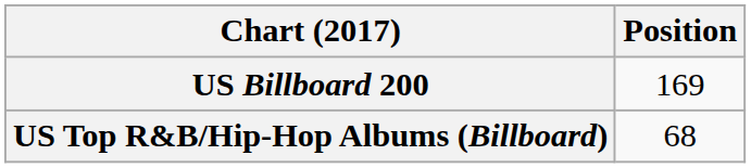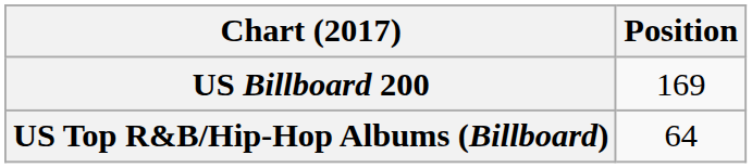US Top R&B/Hip-Hop Albums (Billboard) | Position: 68 -> 64
